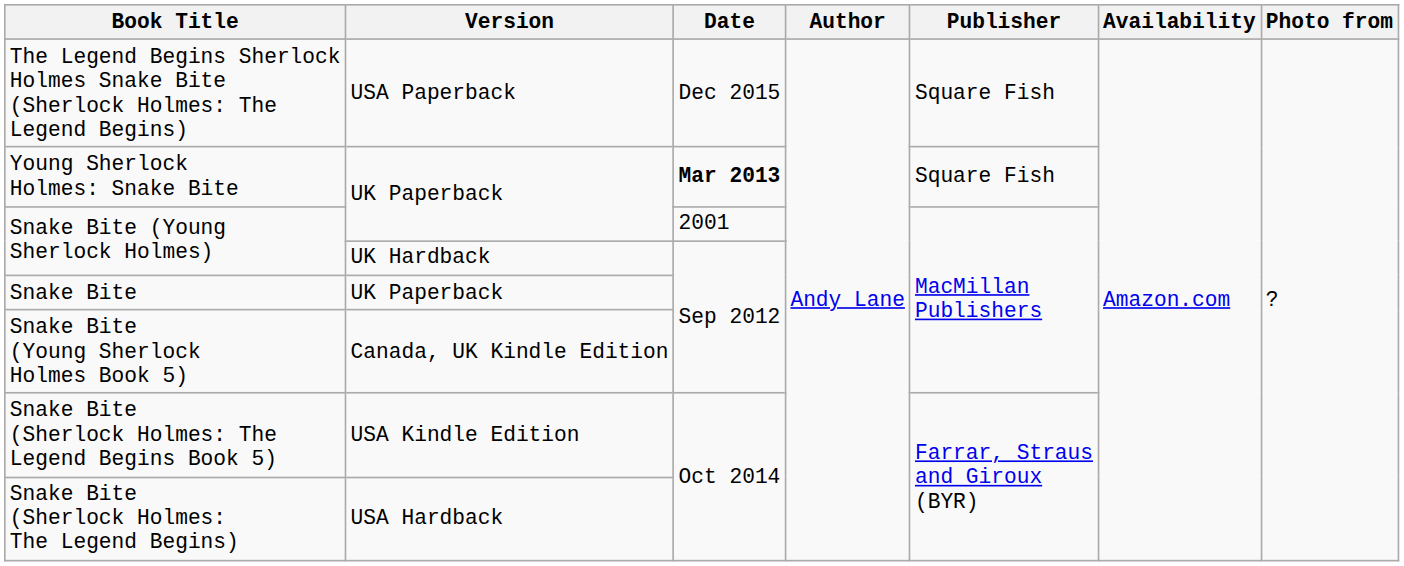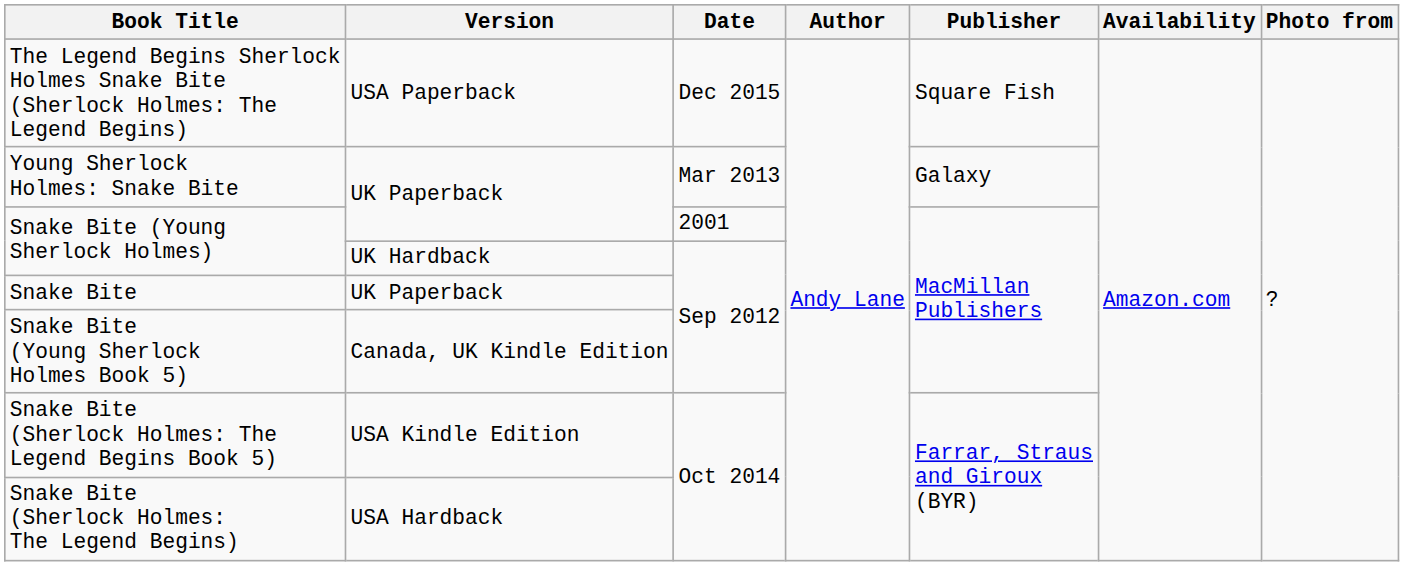Young Sherlock Holmes: Snake Bite | Date: bold -> normal
Young Sherlock Holmes: Snake Bite | Publisher: Square Fish -> Galaxy
